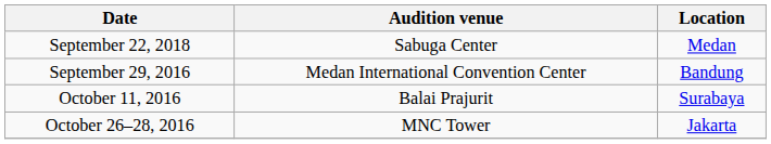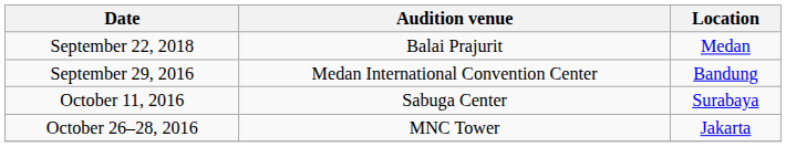September 22, 2018 | Audition venue: Sabuga Center -> Balai Prajurit
October 11, 2016 | Audition venue: Balai Prajurit -> Sabuga Center
